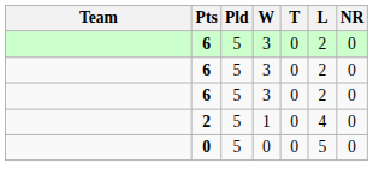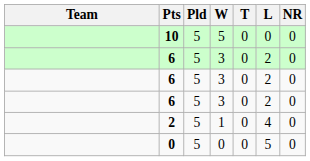+ row: 10 | 5 | 5 | 0 | 0 | 0
